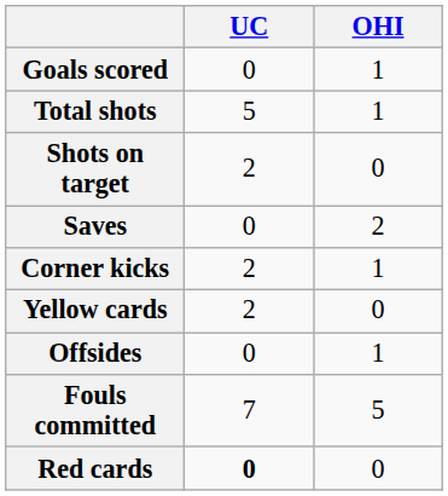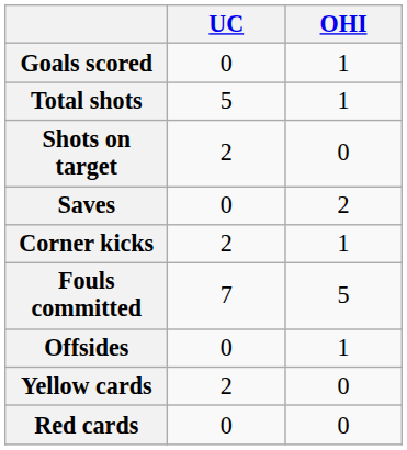rows swapped: Fouls committed <-> Yellow cards
Red cards | UC: bold -> normal
